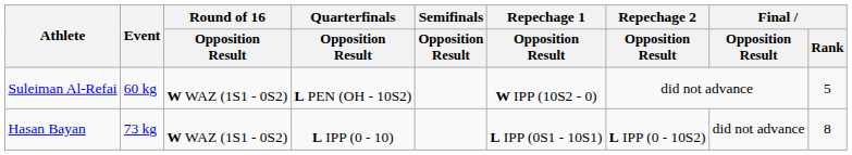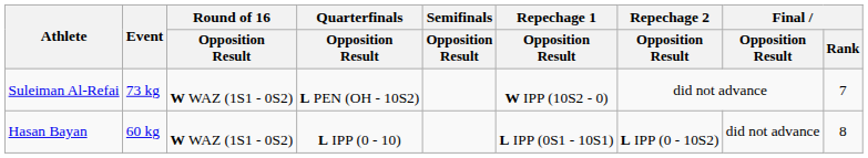Suleiman Al-Refai | Event: 60 kg -> 73 kg
Suleiman Al-Refai | Final / Rank: 5 -> 7
Hasan Bayan | Event: 73 kg -> 60 kg
